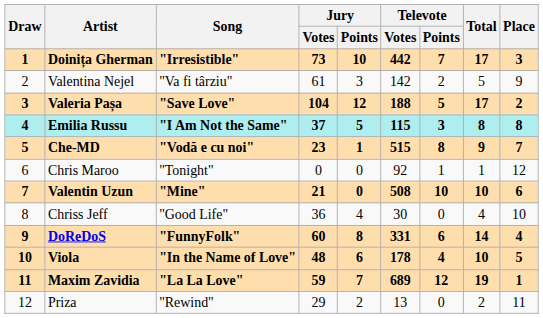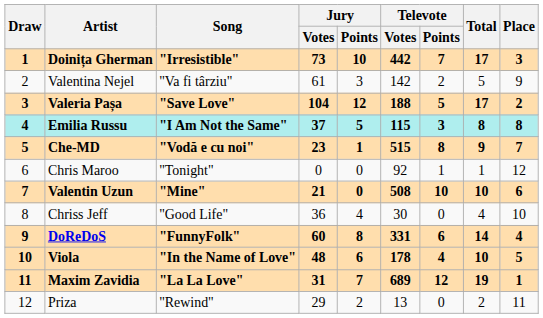Maxim Zavidia | Jury / Votes: 59 -> 31
